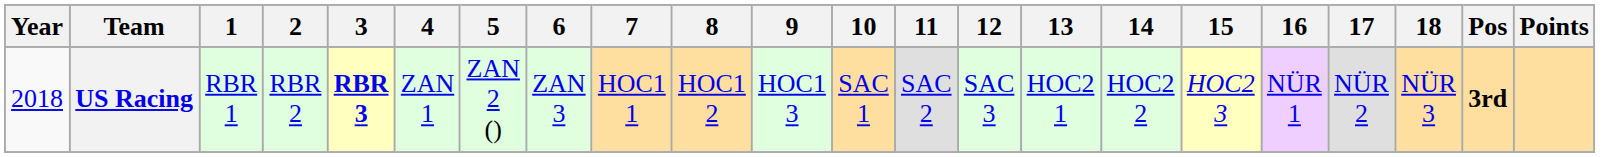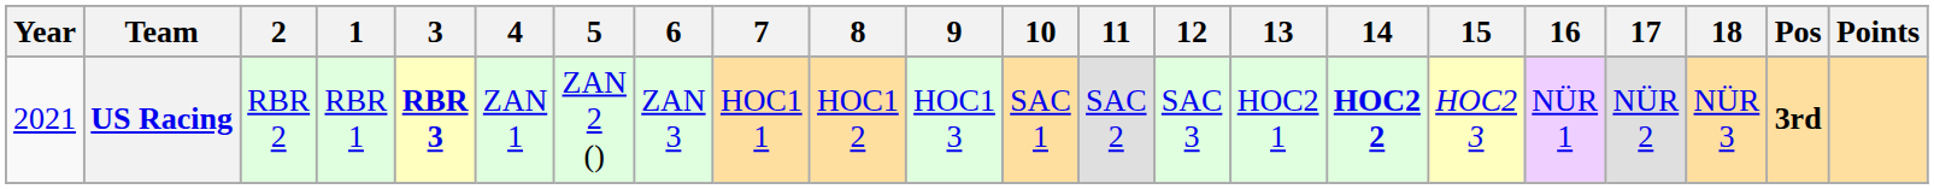columns swapped: 1 <-> 2
US Racing | Year: 2018 -> 2021
US Racing | 14: normal -> bold
